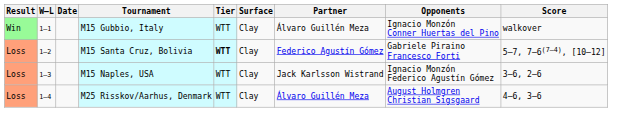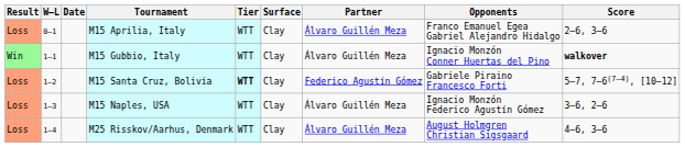+ row: Loss | 0–1 | M15 Aprilia, Italy | WTT | Clay | Álvaro Guillén Meza | Franco Emanuel Egea Gabriel Alejandro Hidalgo | 2–6, 3–6
M15 Gubbio, Italy | Score: normal -> bold
M15 Naples, USA | Partner: Jack Karlsson Wistrand -> Álvaro Guillén Meza
